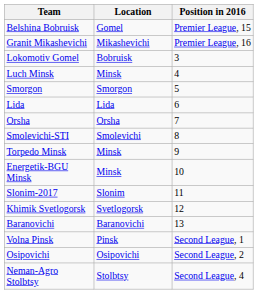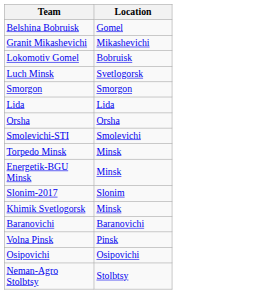- column: Position in 2016 | Premier League, 15 | Premier League, 16 | 3 | 4 | 5 | 6 | 7 | 8 | 9 | 10 | 11 | 12 | 13 | Second League, 1 | Second League, 2 | Second League, 4
Luch Minsk | Location: Minsk -> Svetlogorsk
Khimik Svetlogorsk | Location: Svetlogorsk -> Minsk
